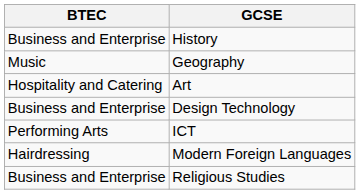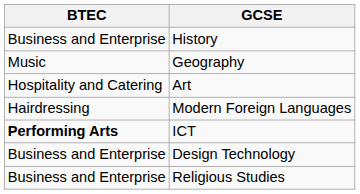rows swapped: Modern Foreign Languages <-> Design Technology
ICT | BTEC: normal -> bold
